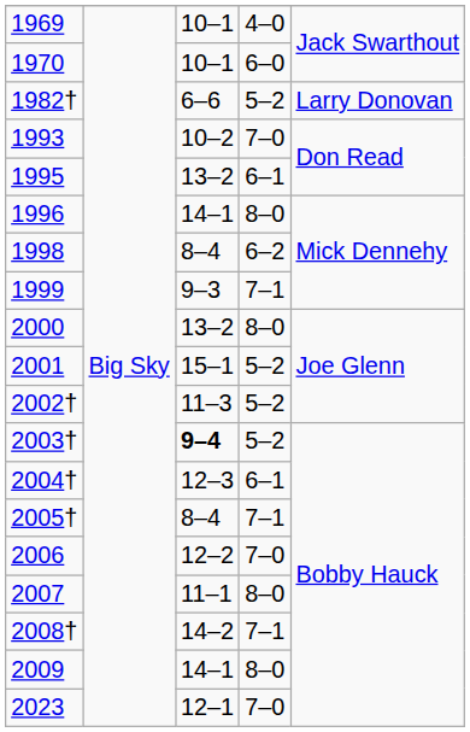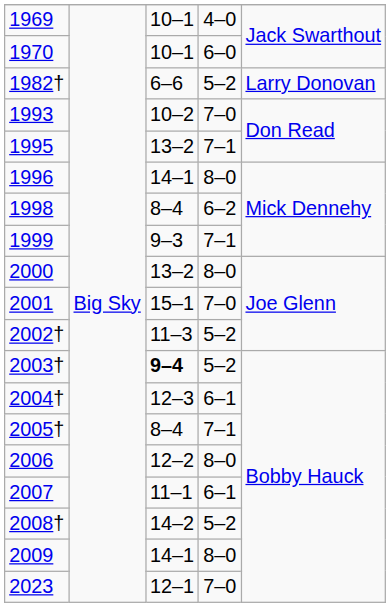1995 | column 4: 6–1 -> 7–1
2001 | column 4: 5–2 -> 7–0
2006 | column 4: 7–0 -> 8–0
2007 | column 4: 8–0 -> 6–1
2008† | column 4: 7–1 -> 5–2
